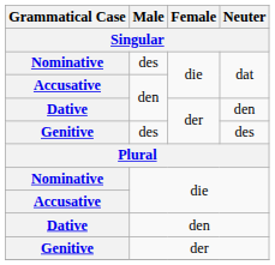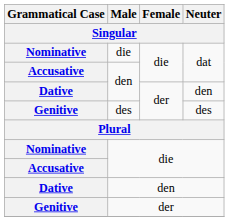Nominative / dat | Male: des -> die
